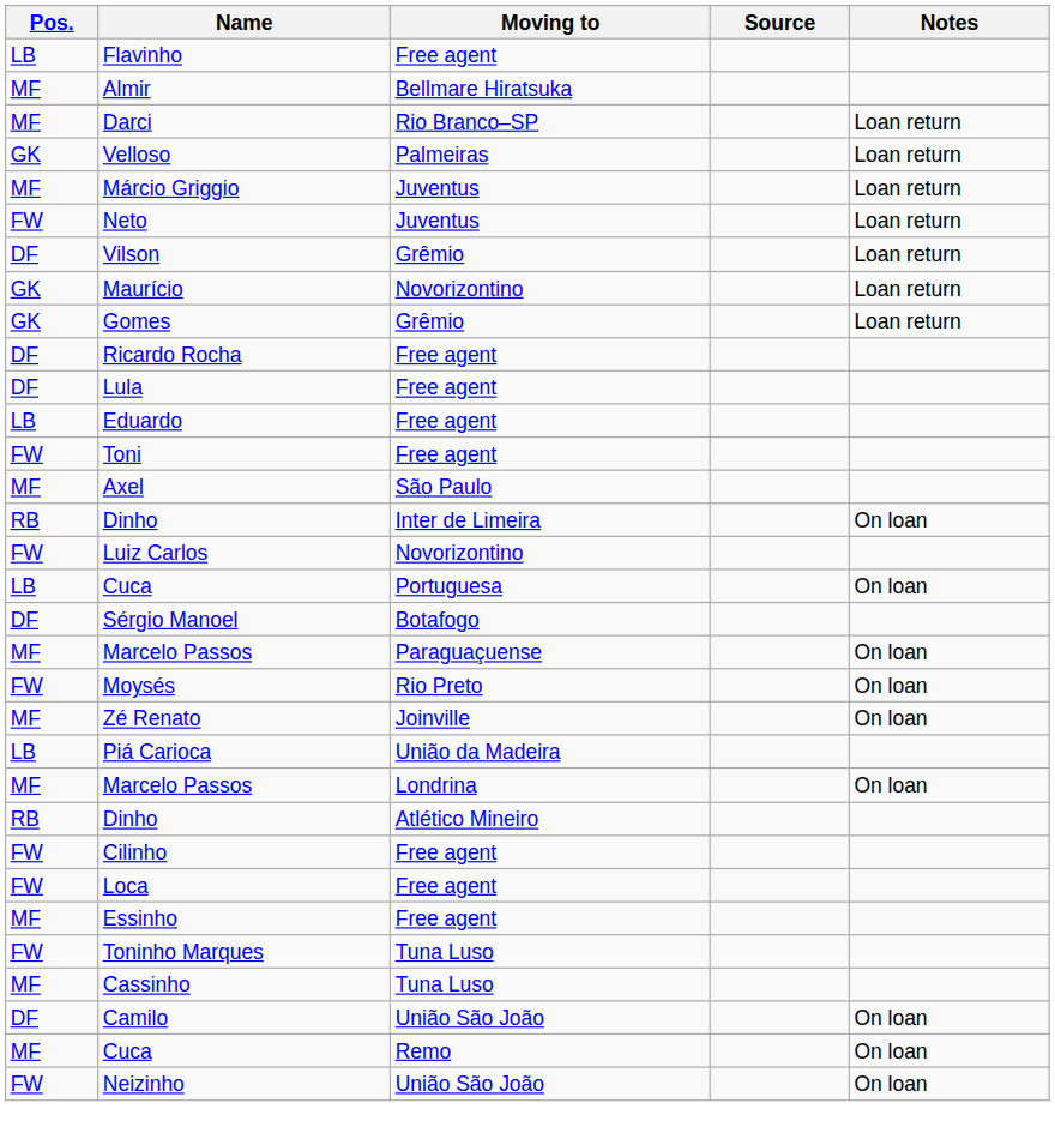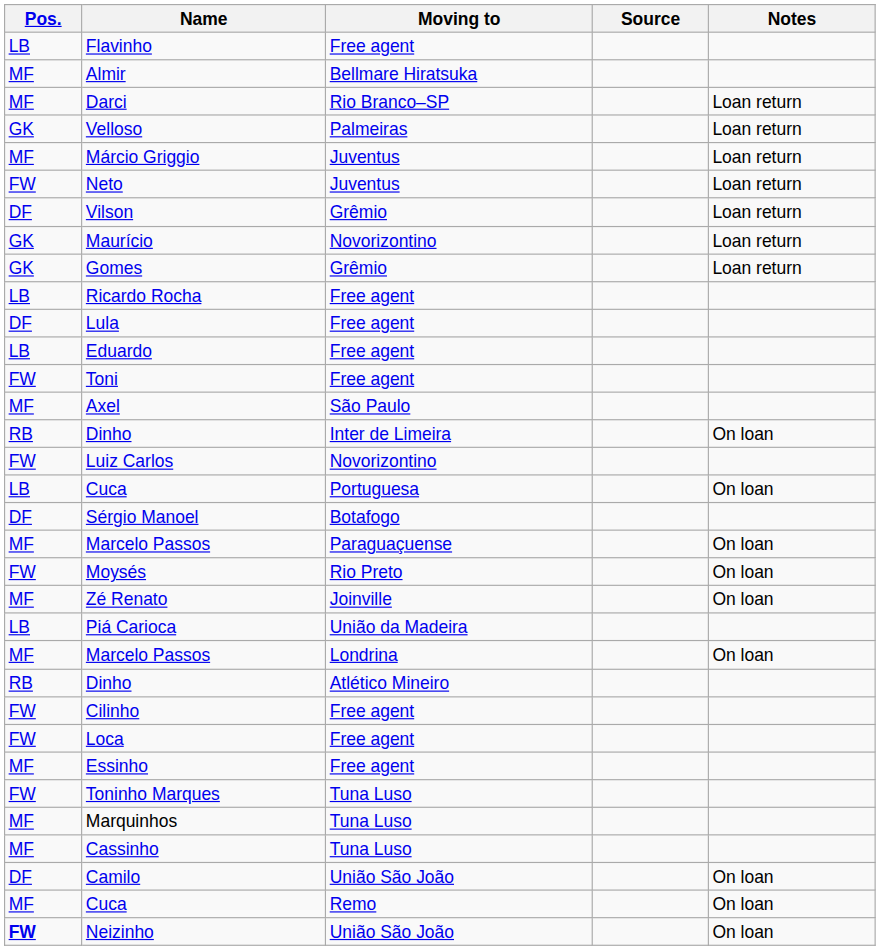Ricardo Rocha | Pos.: DF -> LB
+ row: MF | Marquinhos | Tuna Luso
Neizinho | Pos.: normal -> bold
